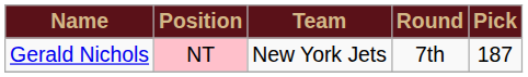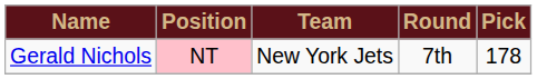Gerald Nichols | Pick: 187 -> 178
